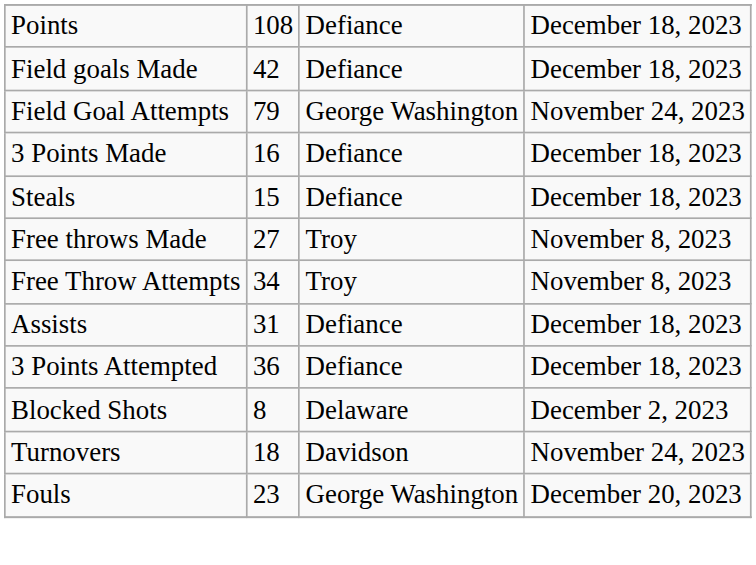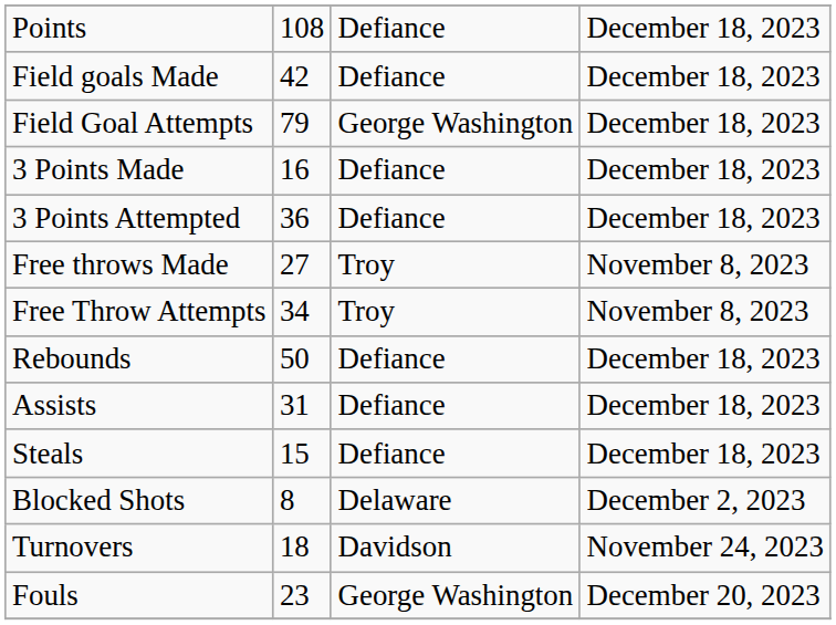Field Goal Attempts | column 4: November 24, 2023 -> December 18, 2023
rows swapped: 3 Points Attempted <-> Steals
+ row: Rebounds | 50 | Defiance | December 18, 2023
